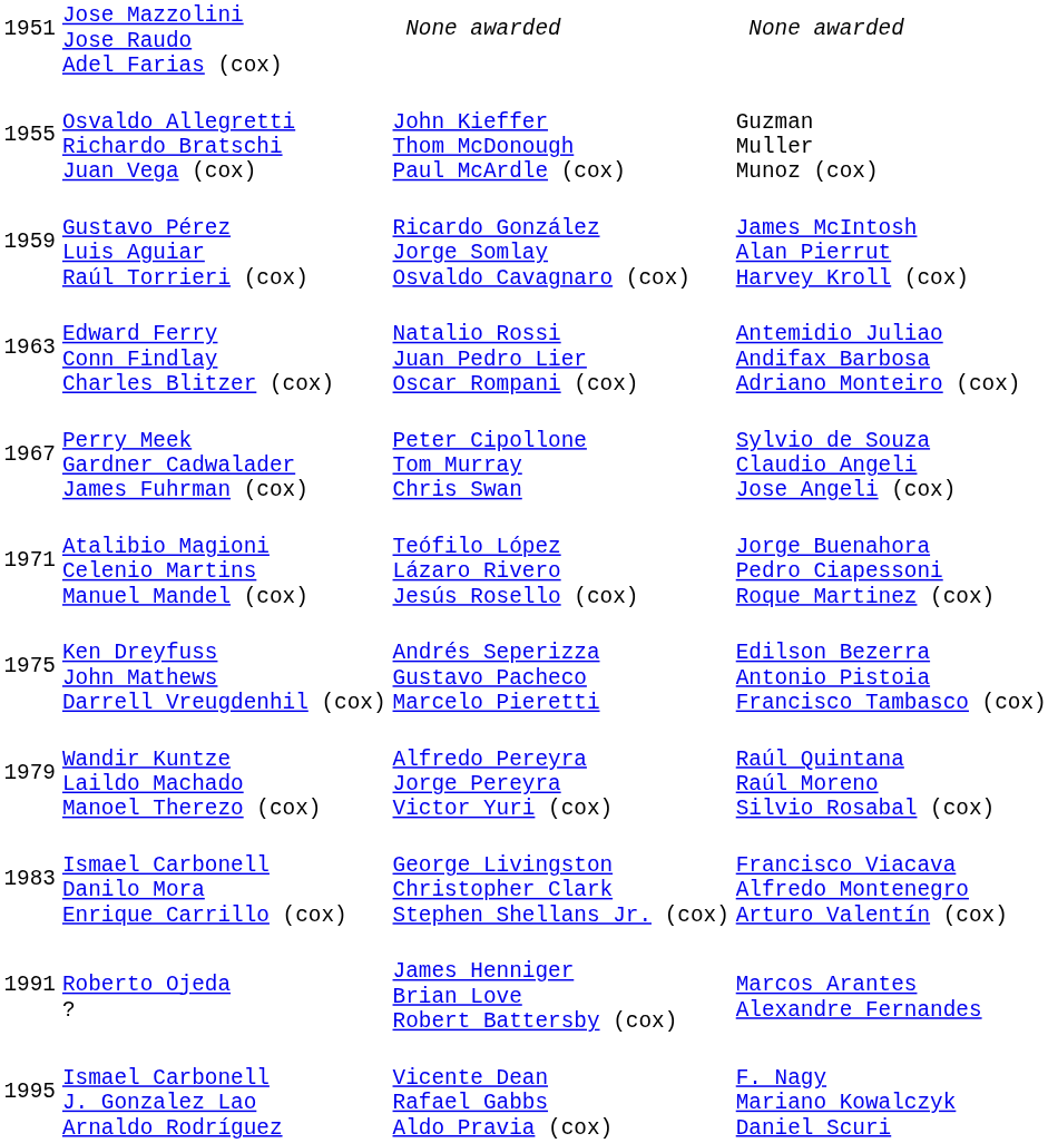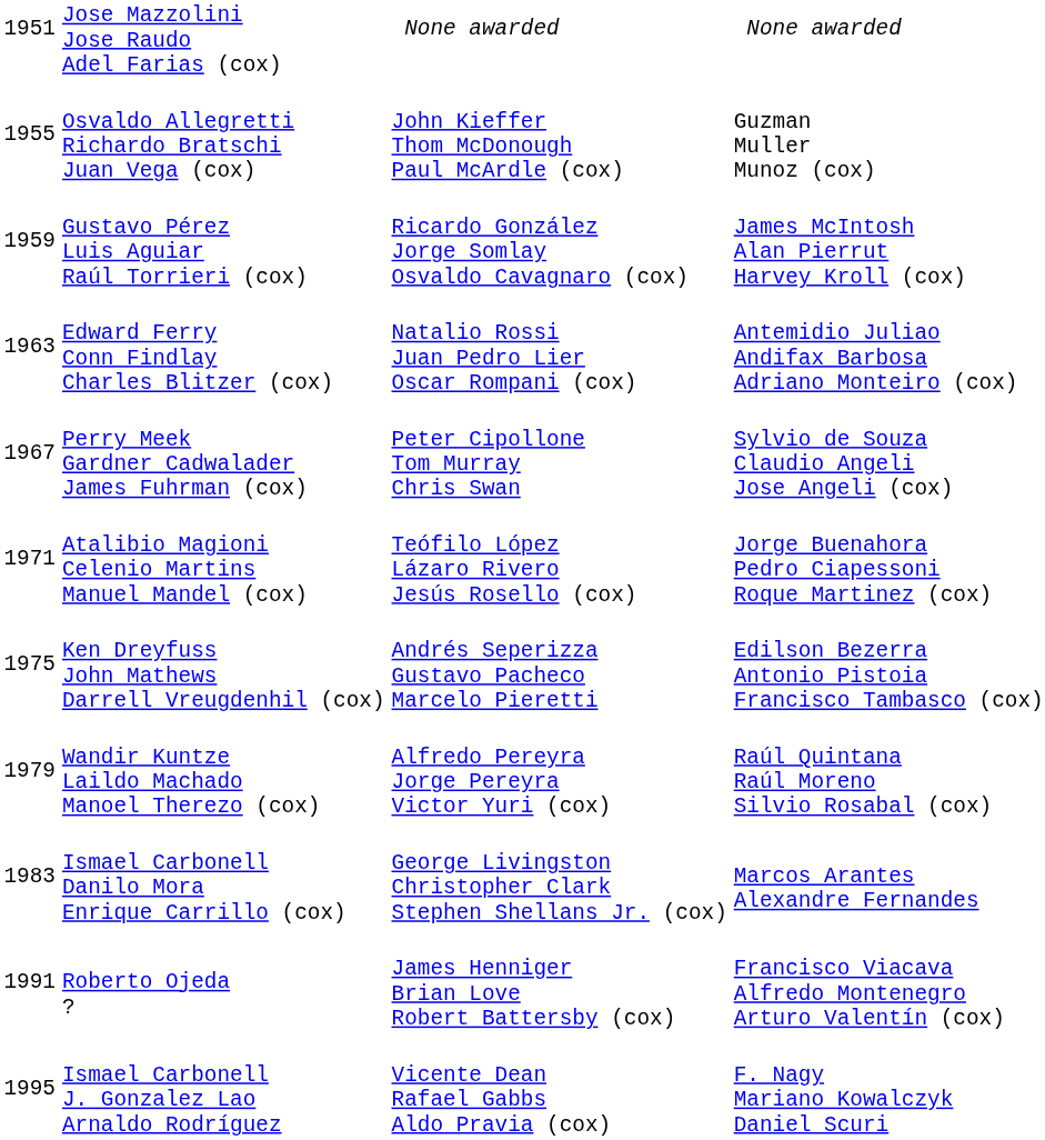Ismael Carbonell Danilo Mora Enrique Carrillo (cox) | column 4: Francisco Viacava Alfredo Montenegro Arturo Valentín (cox) -> Marcos Arantes Alexandre Fernandes
Roberto Ojeda ? | column 4: Marcos Arantes Alexandre Fernandes -> Francisco Viacava Alfredo Montenegro Arturo Valentín (cox)
